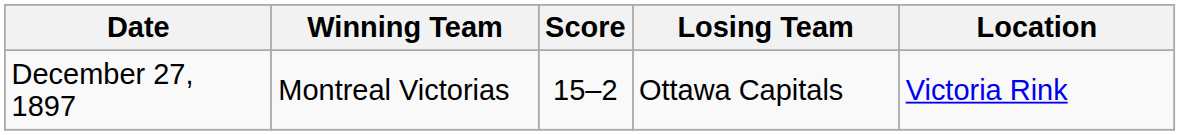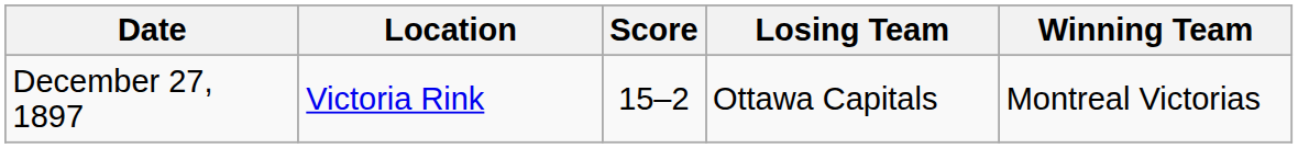columns swapped: Winning Team <-> Location
